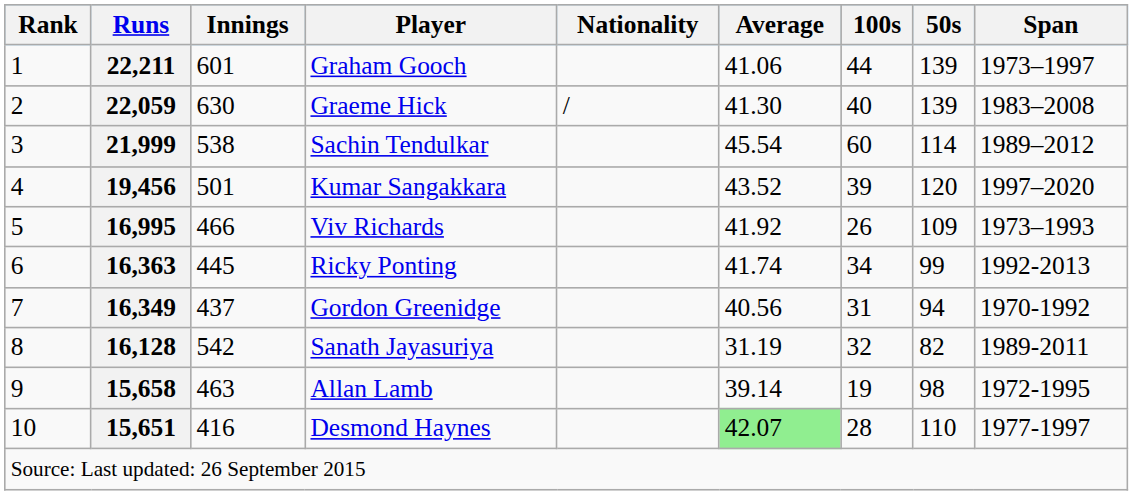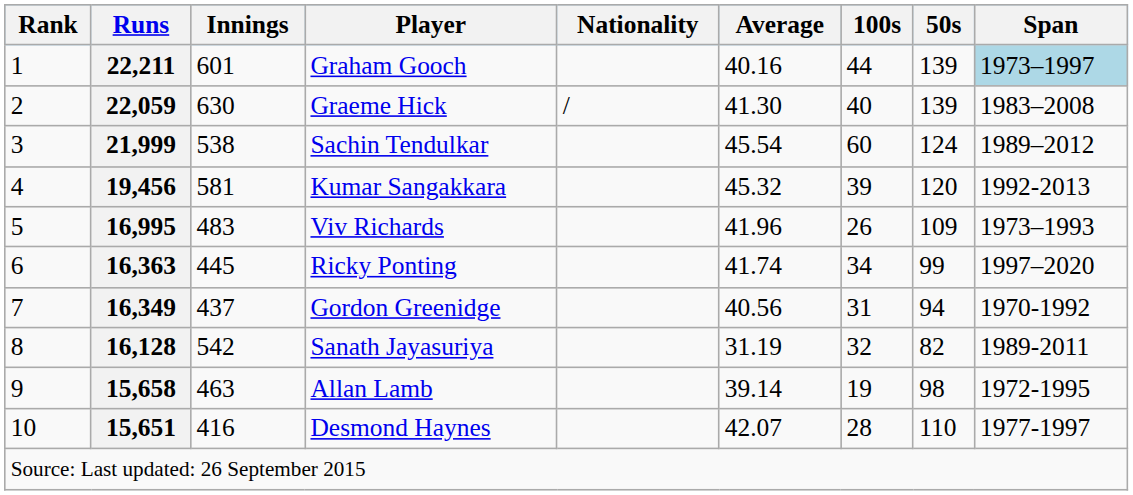22,211 | Average: 41.06 -> 40.16
22,211 | Span: no background -> lightblue background
21,999 | 50s: 114 -> 124
19,456 | Innings: 501 -> 581
19,456 | Average: 43.52 -> 45.32
19,456 | Span: 1997–2020 -> 1992-2013
16,995 | Innings: 466 -> 483
16,995 | Average: 41.92 -> 41.96
16,363 | Span: 1992-2013 -> 1997–2020
15,651 | Average: lightgreen background -> no background
